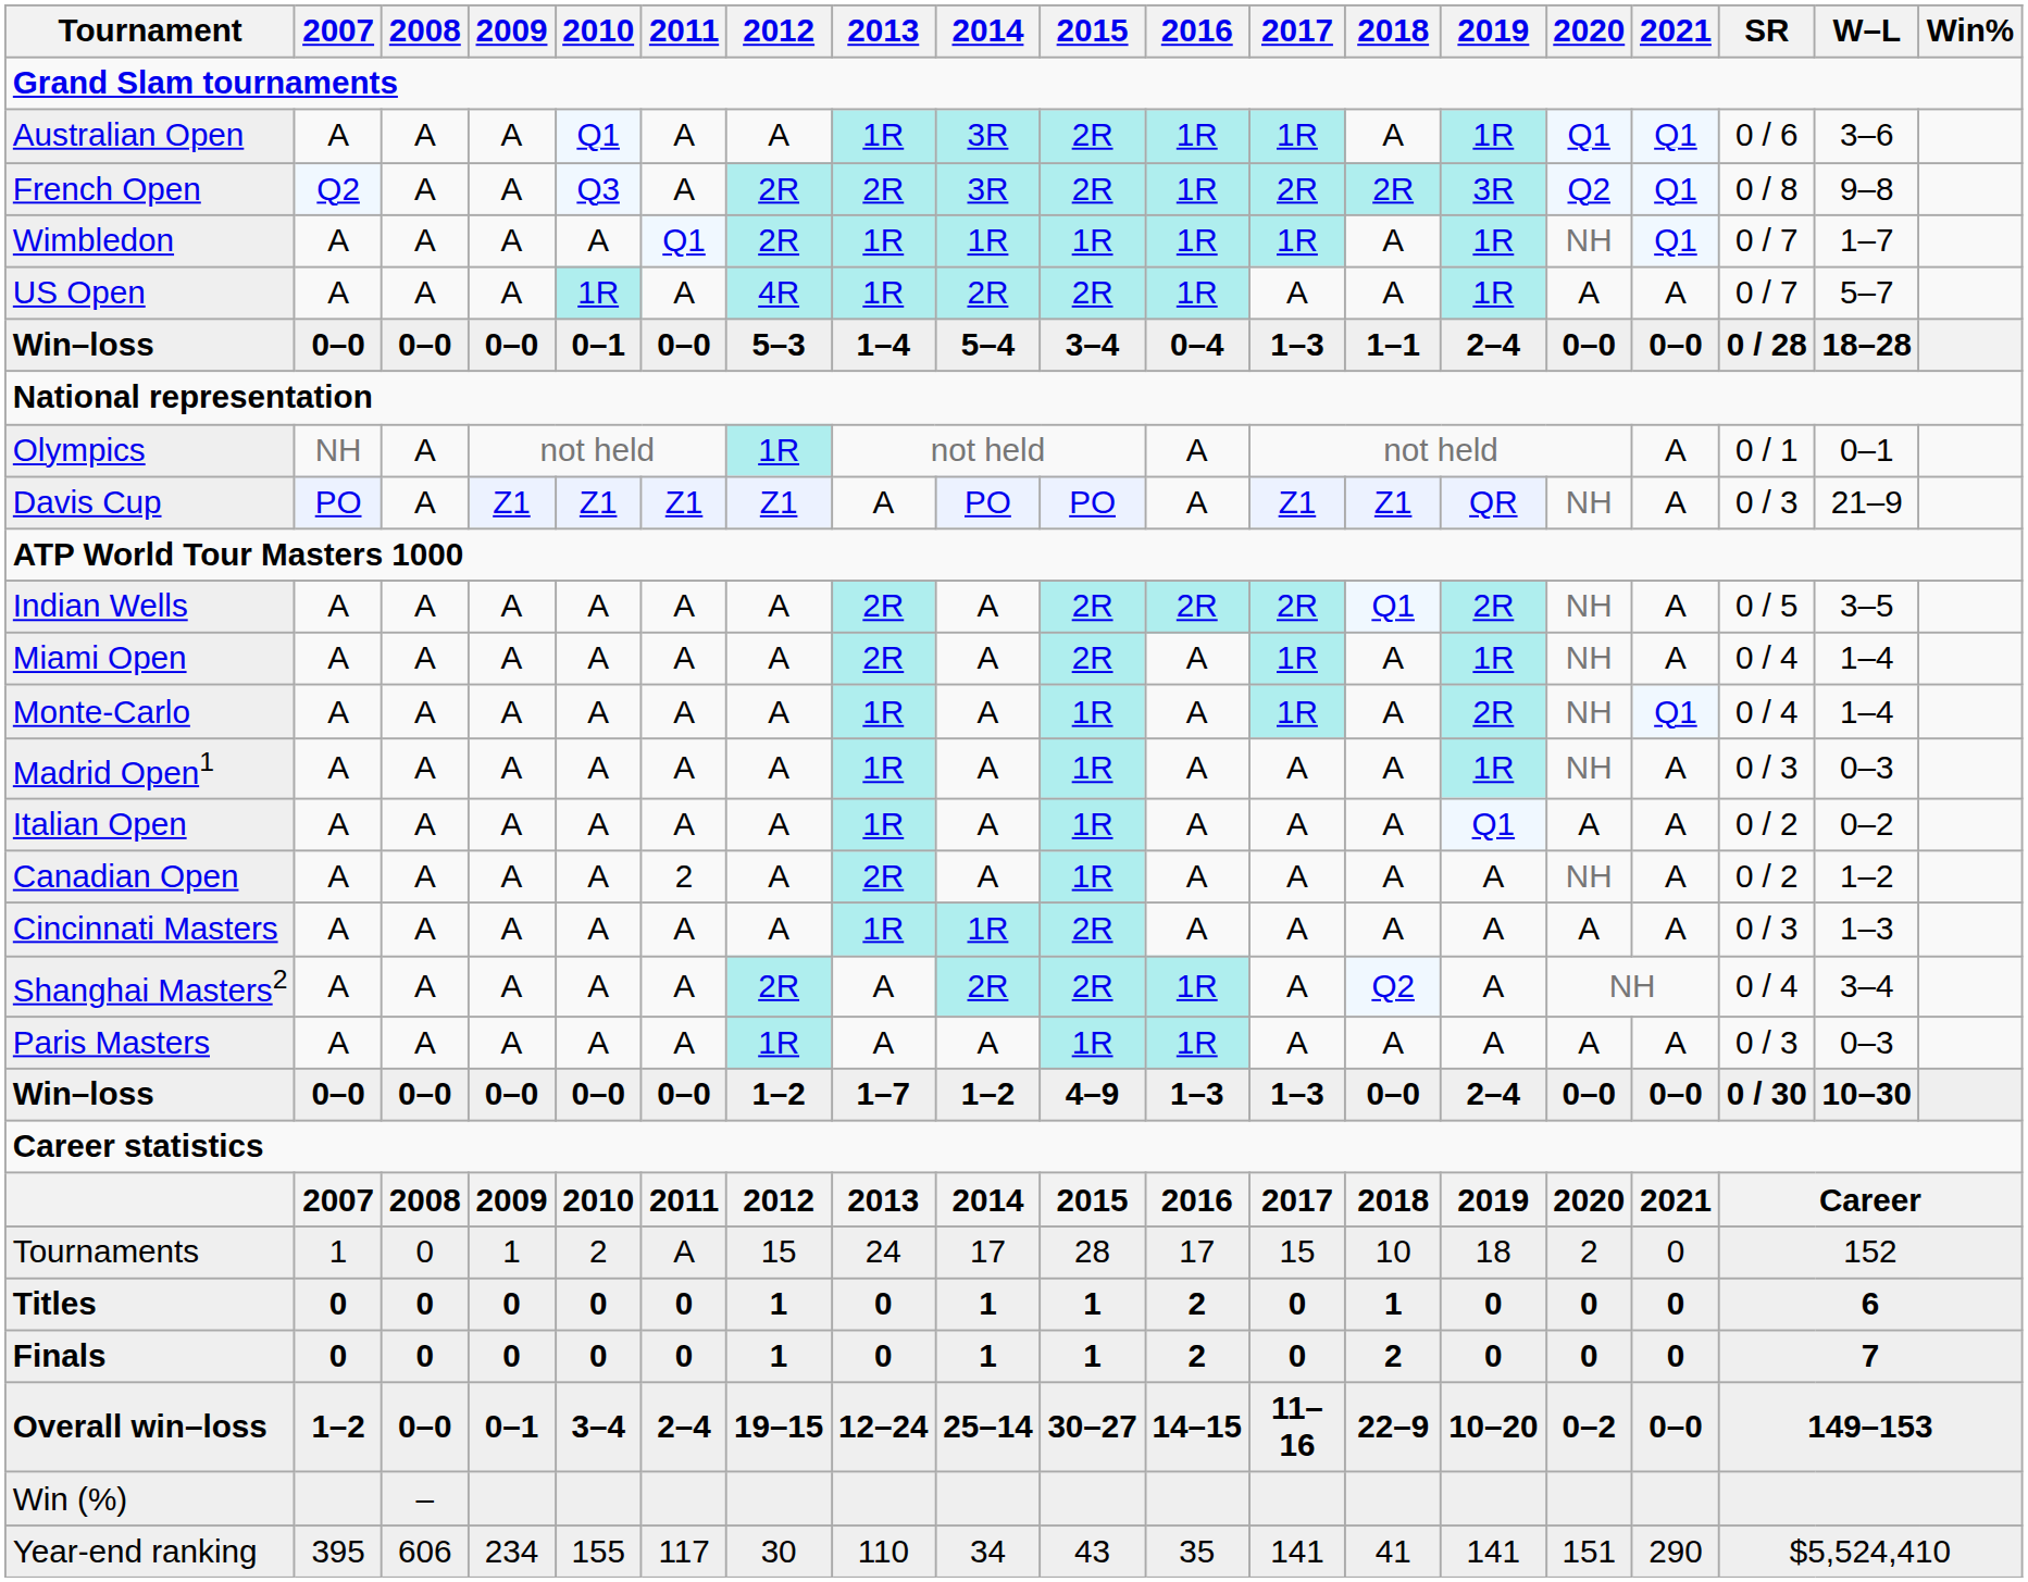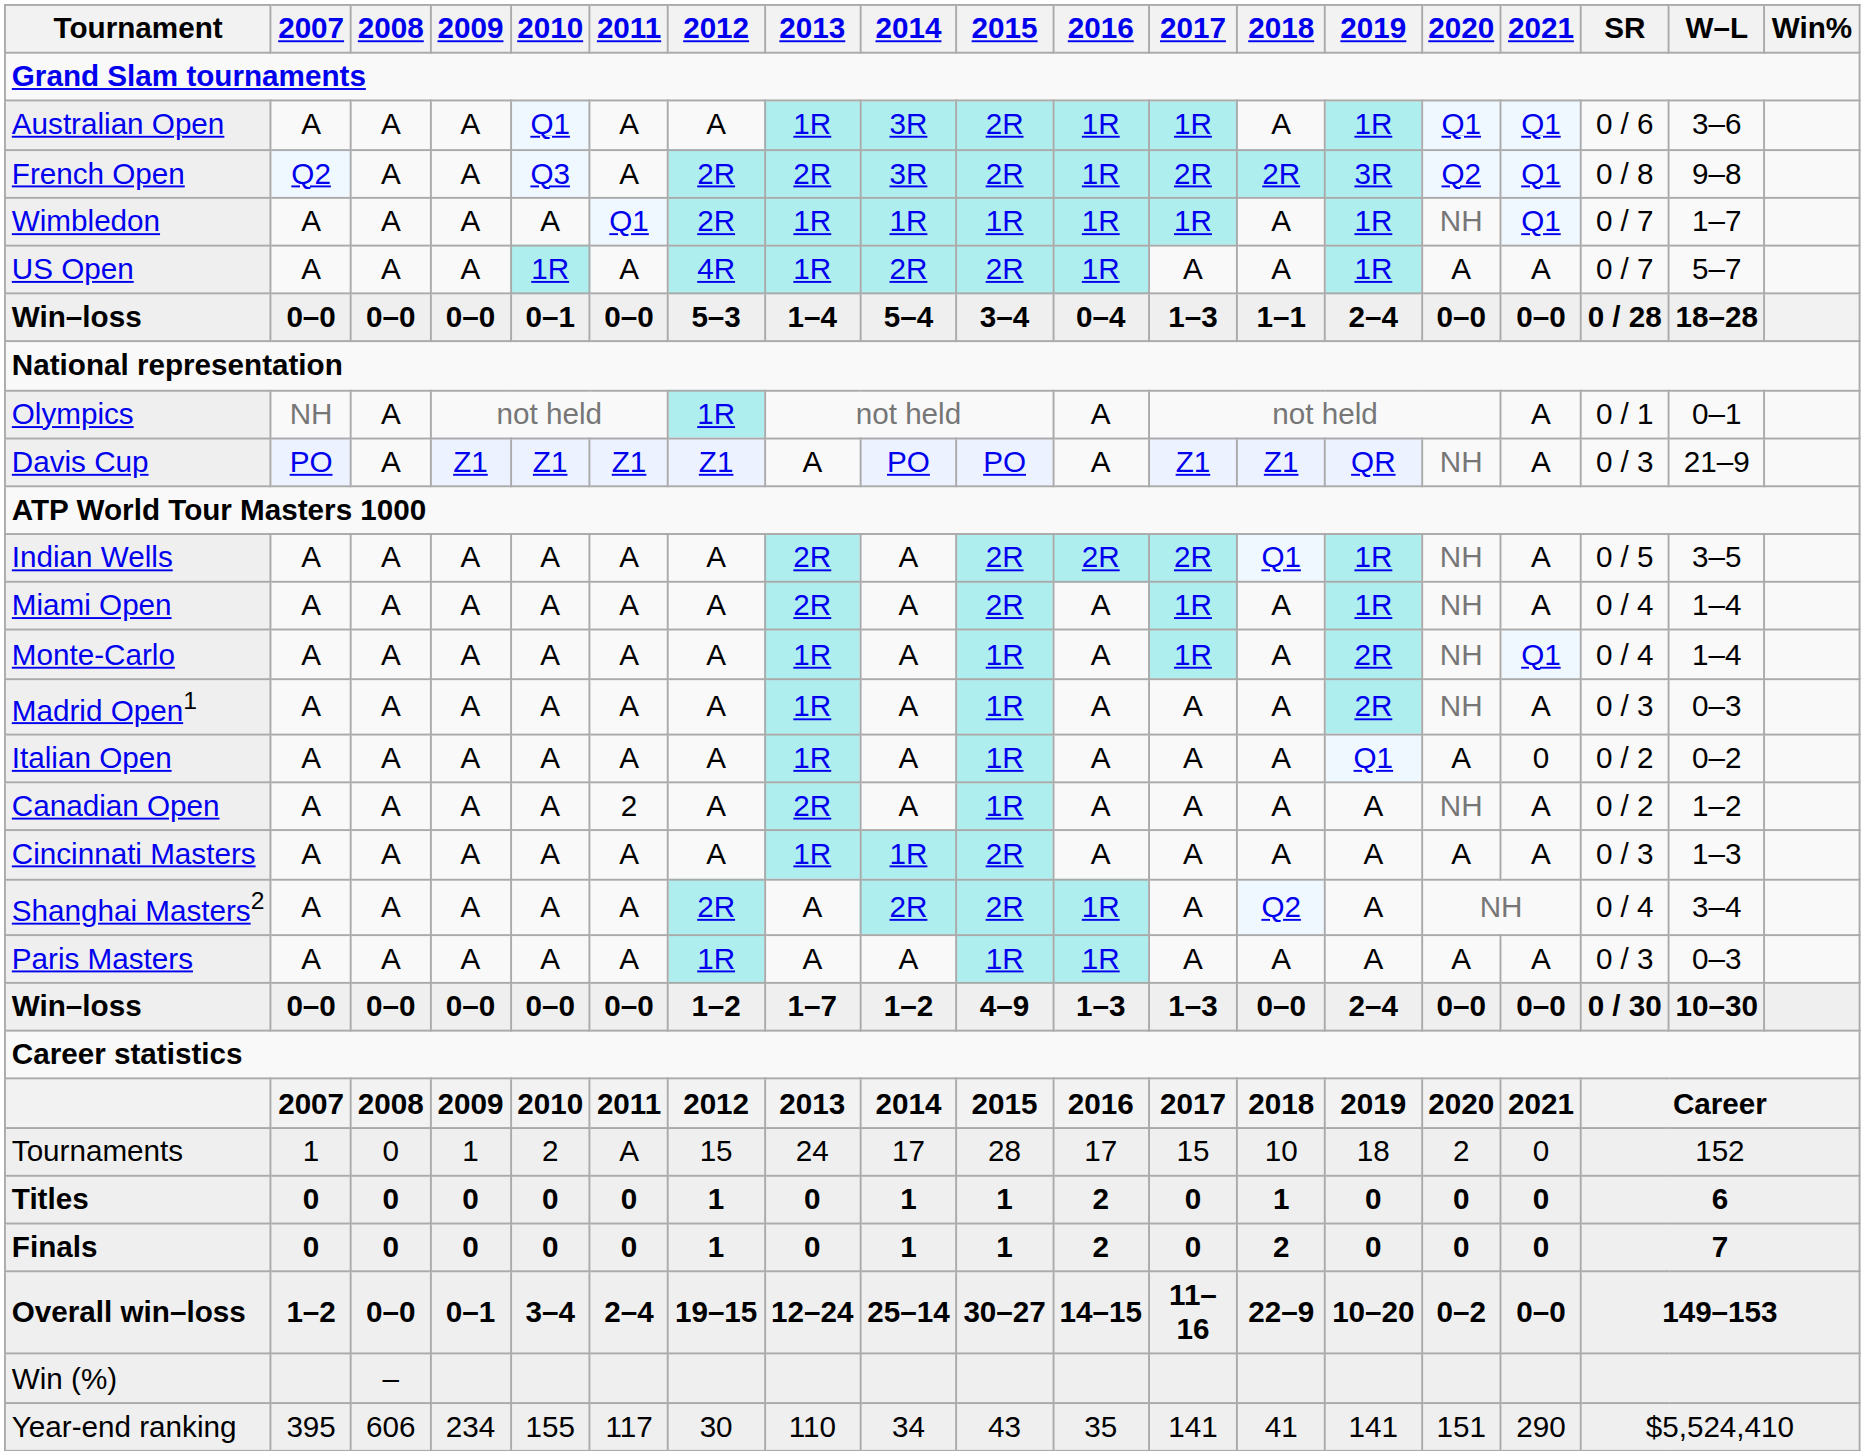Indian Wells | 2019: 2R -> 1R
Madrid Open1 | 2019: 1R -> 2R
Italian Open | 2021: A -> 0
